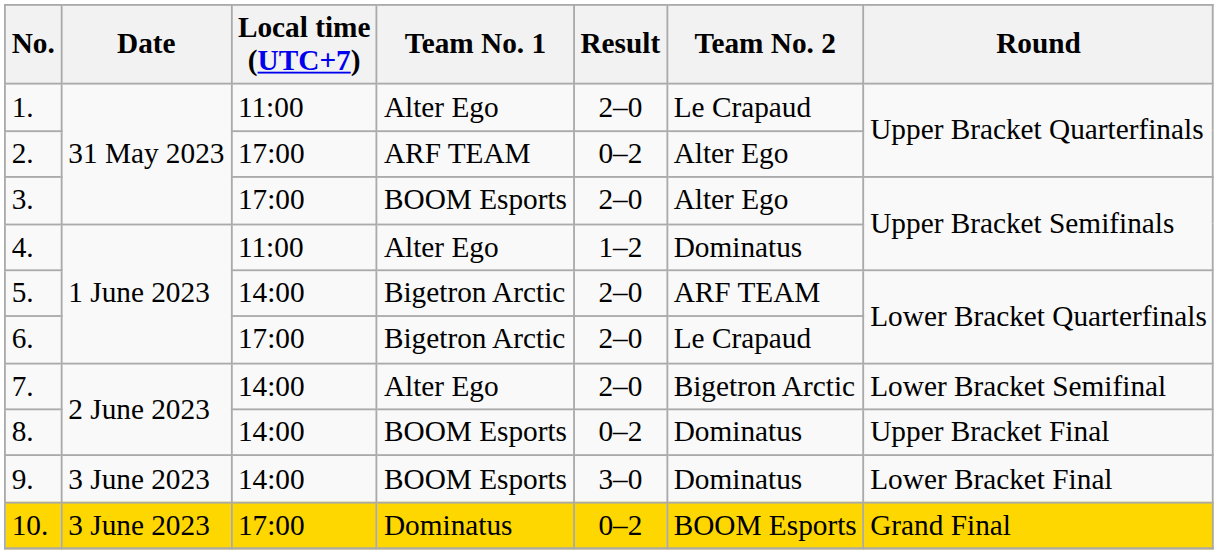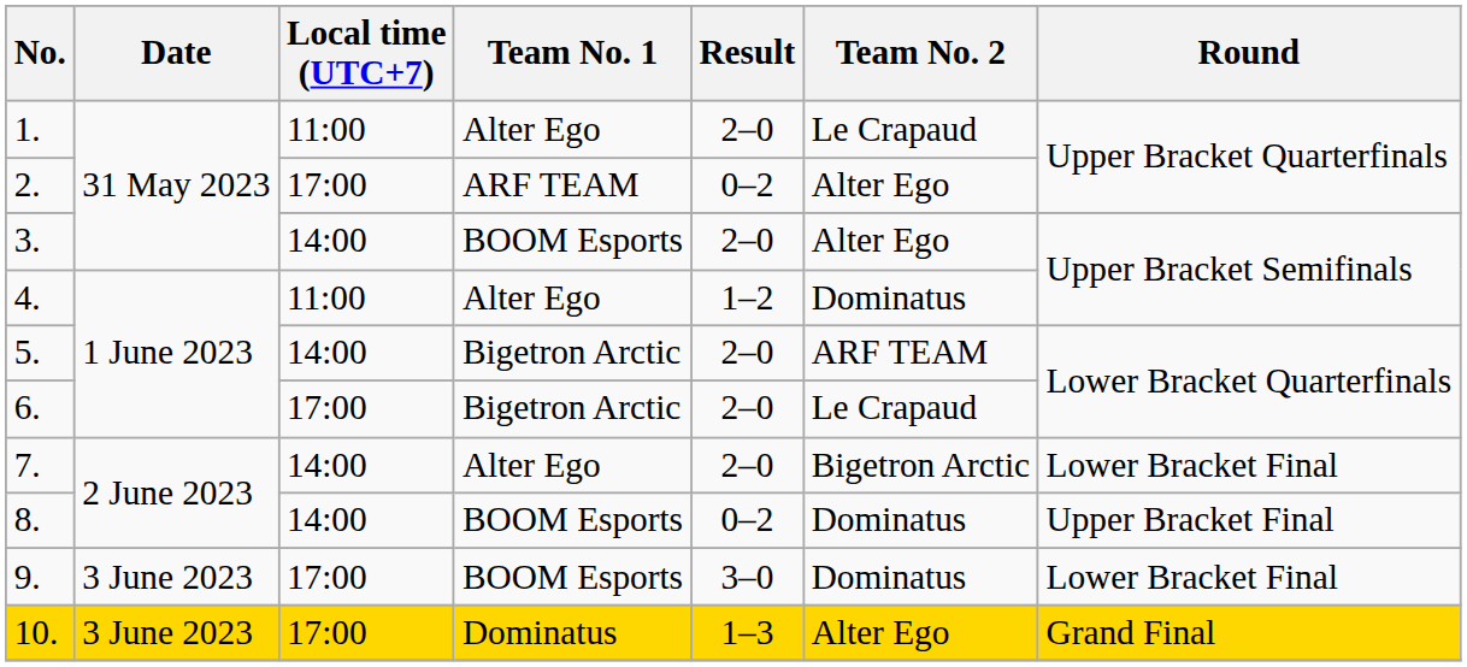3. | Local time (UTC+7): 17:00 -> 14:00
7. | Round: Lower Bracket Semifinal -> Lower Bracket Final
9. | Local time (UTC+7): 14:00 -> 17:00
10. | Result: 0–2 -> 1–3
10. | Team No. 2: BOOM Esports -> Alter Ego
